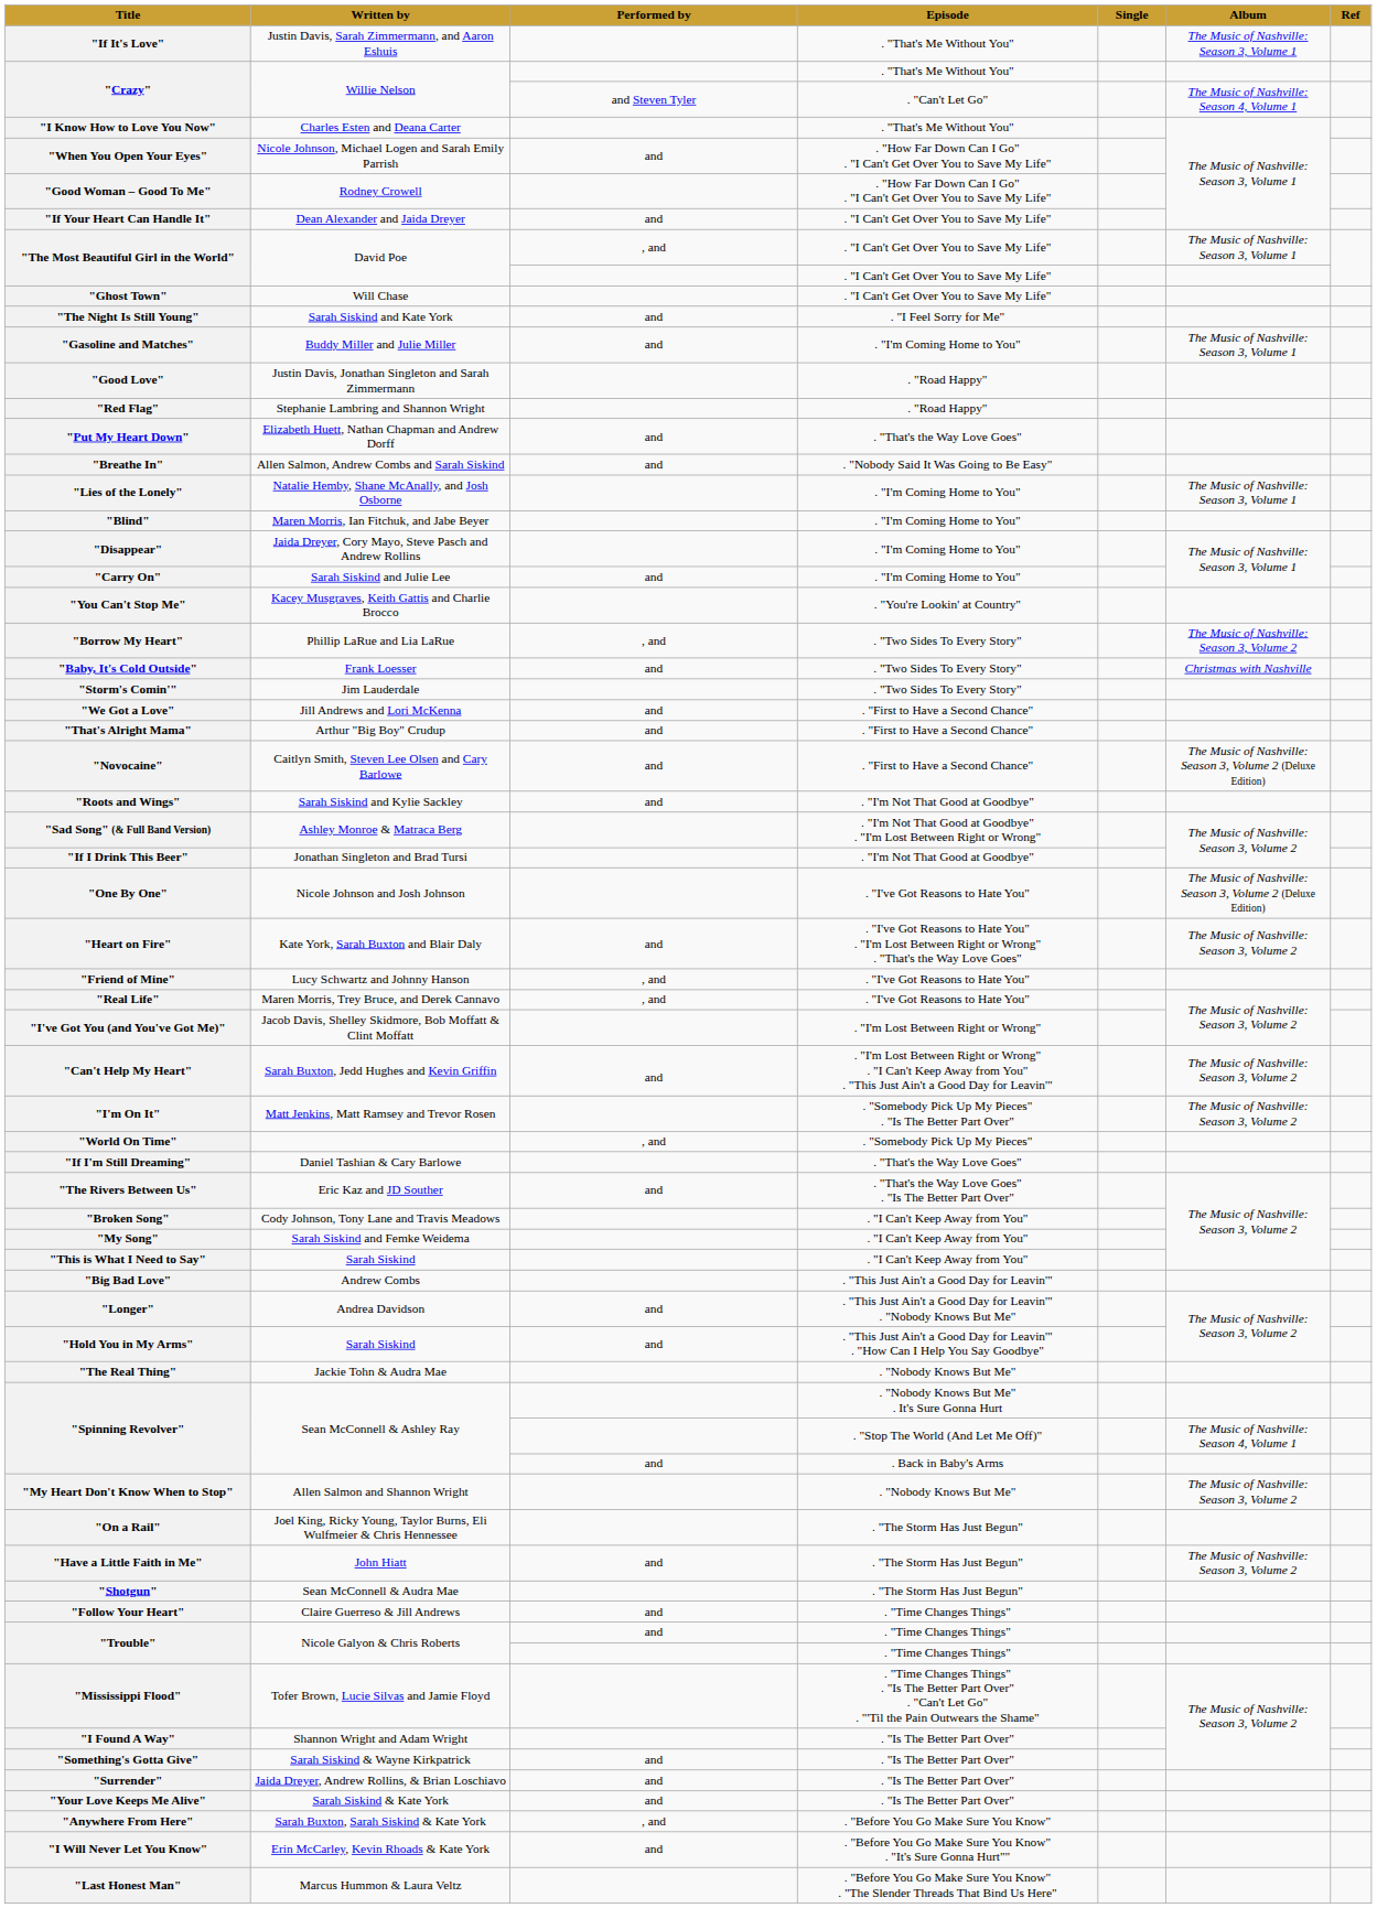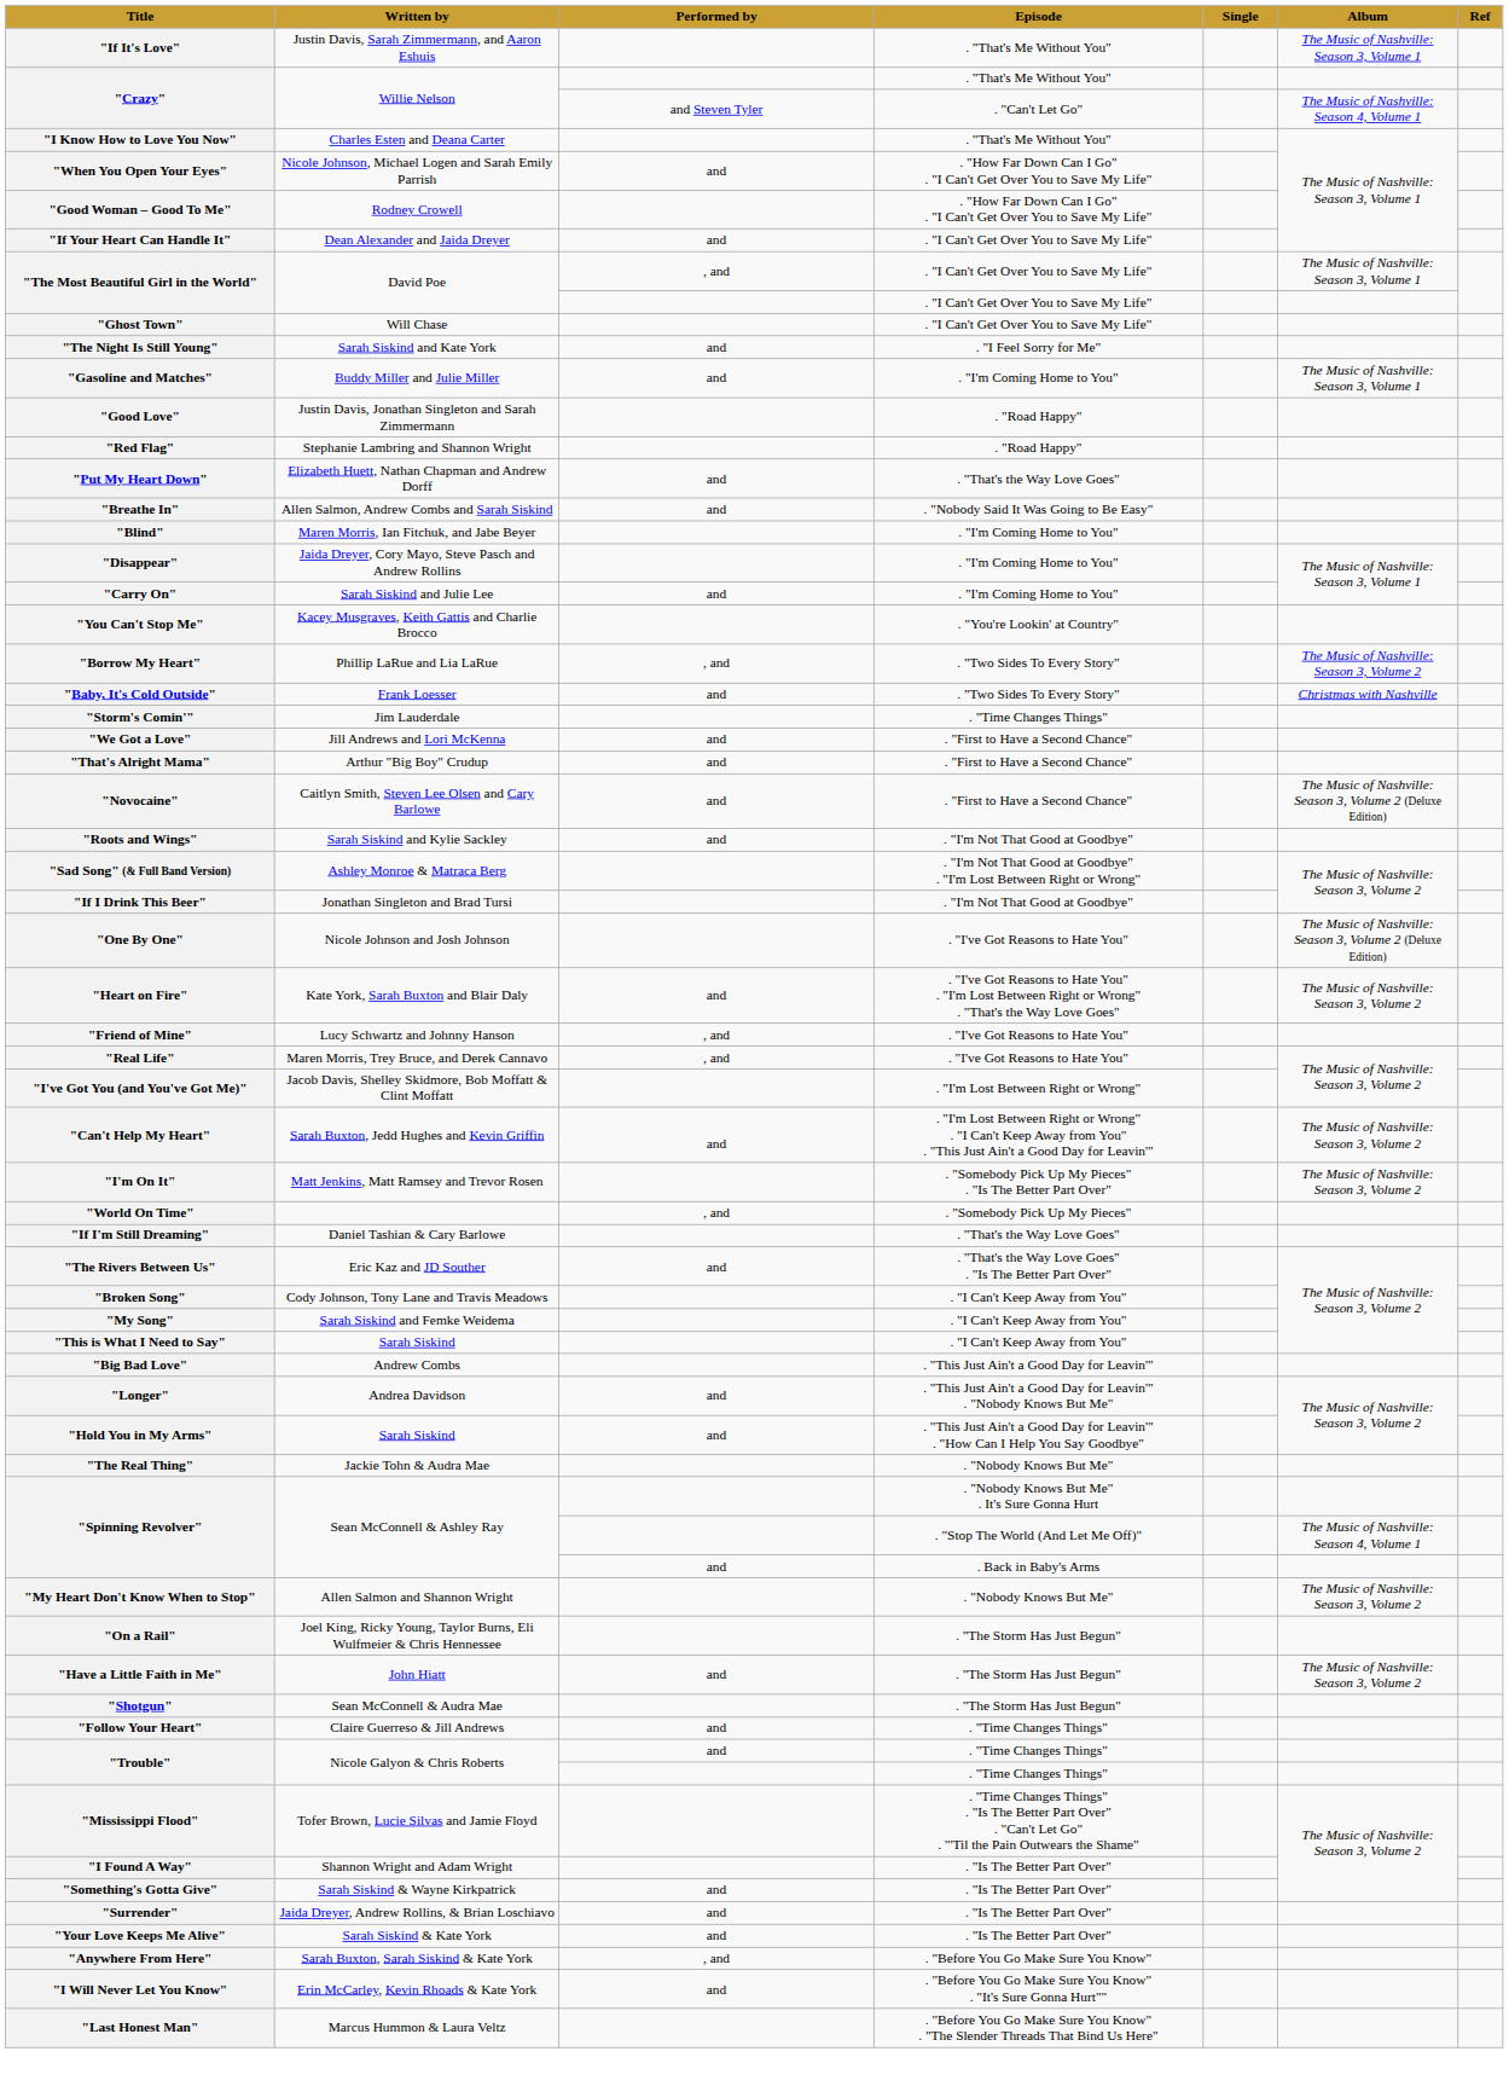- row: "Lies of the Lonely" | Natalie Hemby, Shane McAnally, and Josh Osborne | . "I'm Coming Home to You" | The Music of Nashville: Season 3, Volume 1
"Storm's Comin'" | Episode: . "Two Sides To Every Story" -> . "Time Changes Things"
